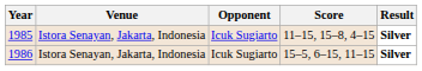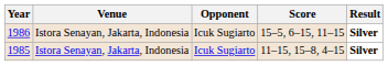rows swapped: 1985 <-> 1986
